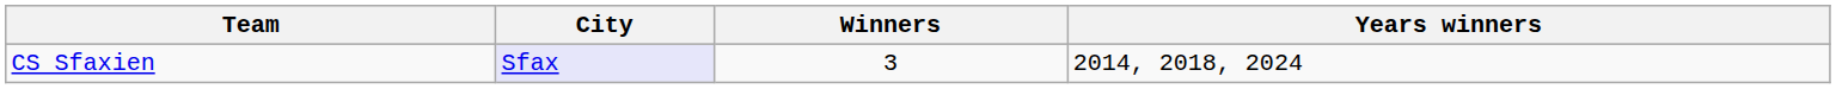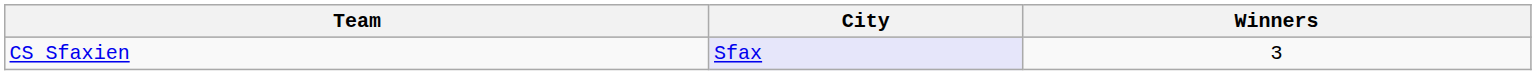- column: Years winners | 2014, 2018, 2024
